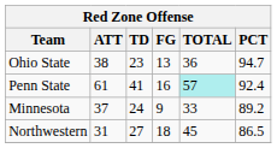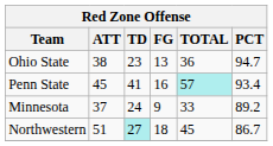Penn State | ATT: 61 -> 45
Penn State | PCT: 92.4 -> 93.4
Northwestern | ATT: 31 -> 51
Northwestern | TD: no background -> paleturquoise background
Northwestern | PCT: 86.5 -> 86.7
